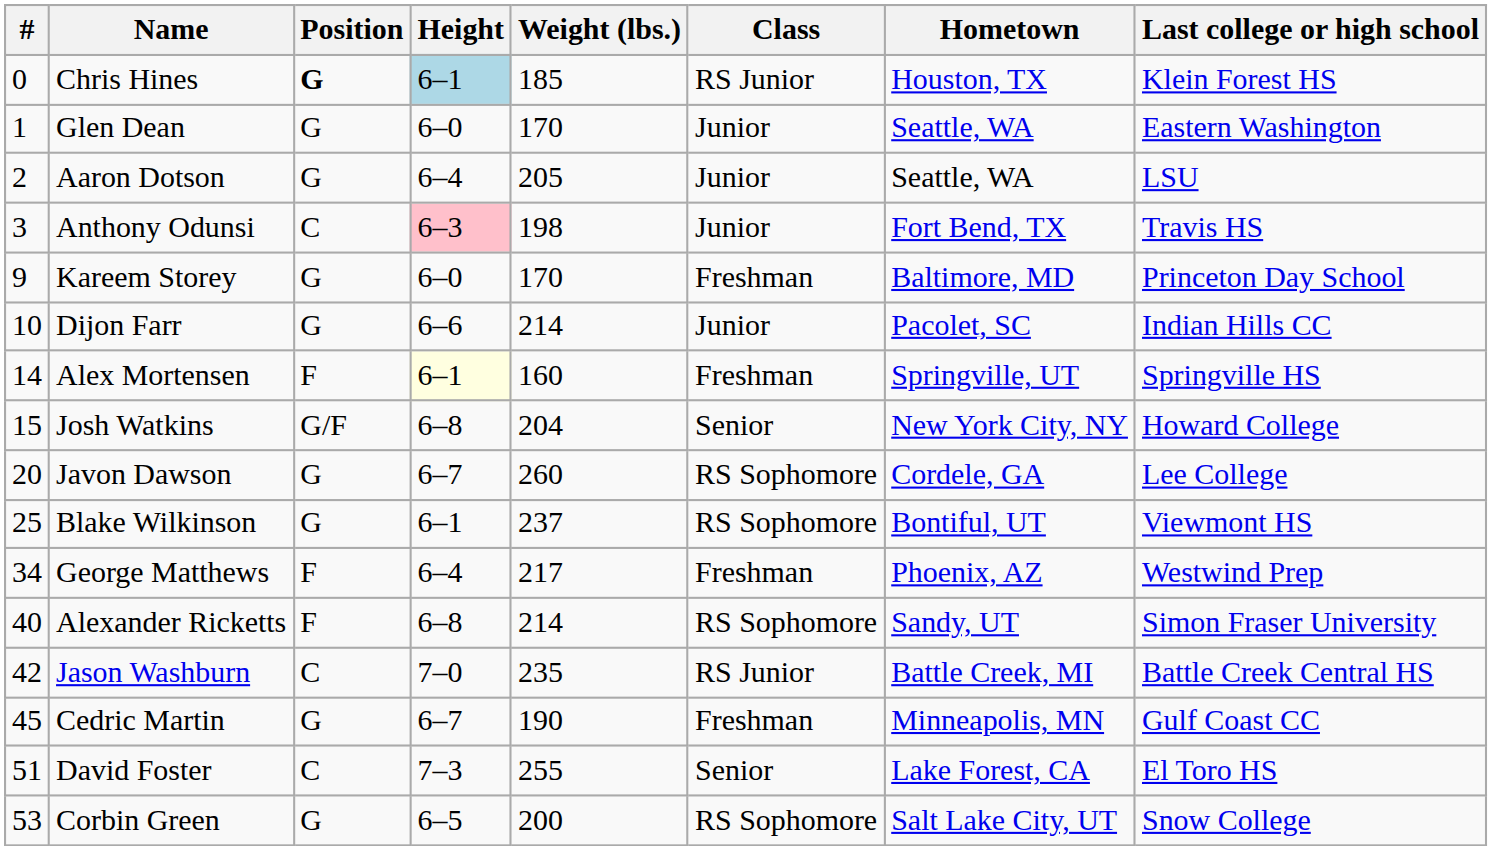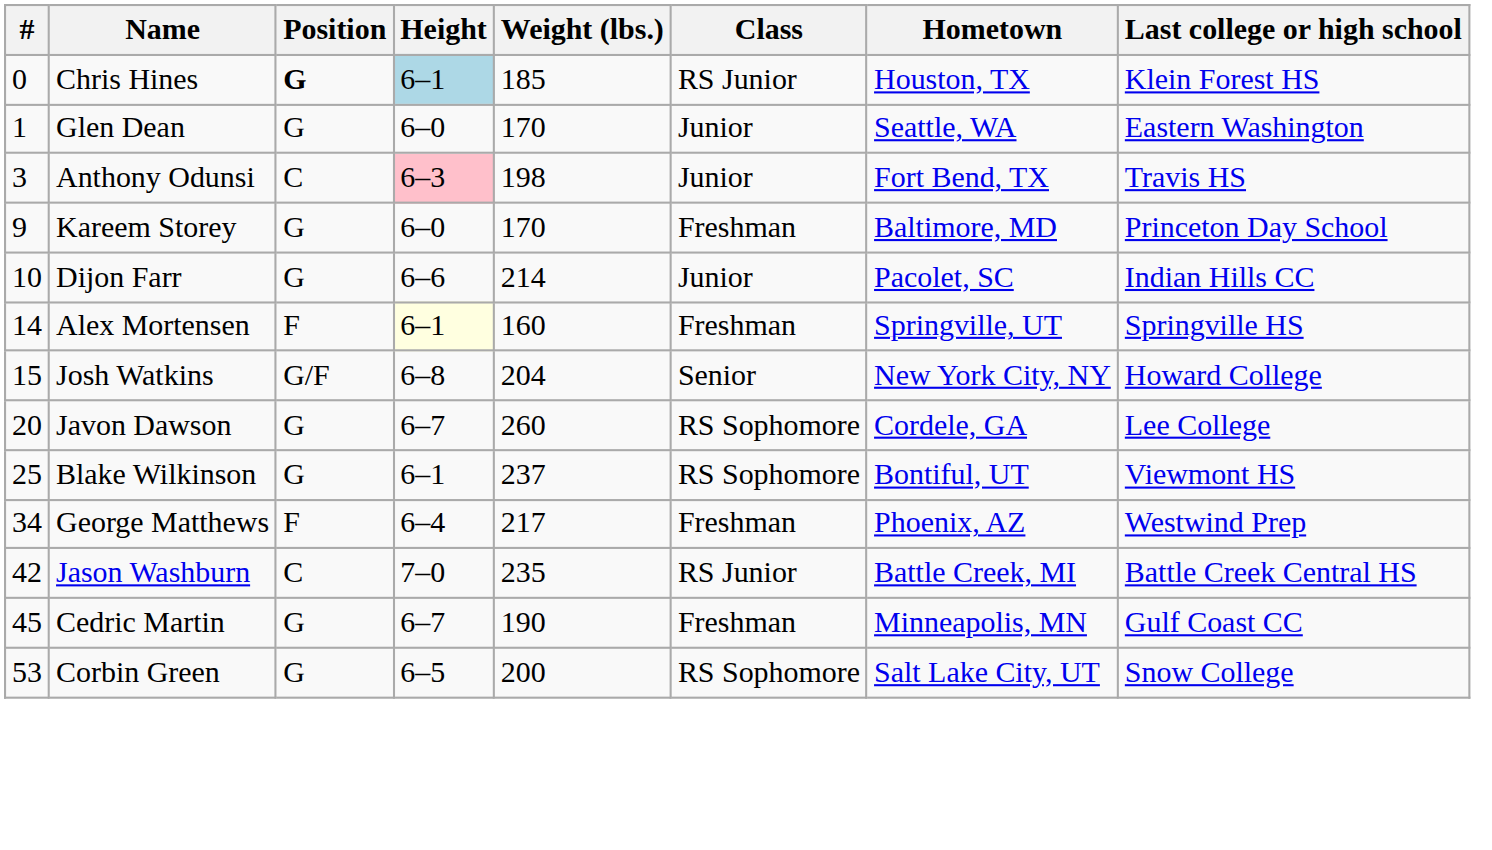- row: 2 | Aaron Dotson | G | 6–4 | 205 | Junior | Seattle, WA | LSU
- row: 40 | Alexander Ricketts | F | 6–8 | 214 | RS Sophomore | Sandy, UT | Simon Fraser University
- row: 51 | David Foster | C | 7–3 | 255 | Senior | Lake Forest, CA | El Toro HS
